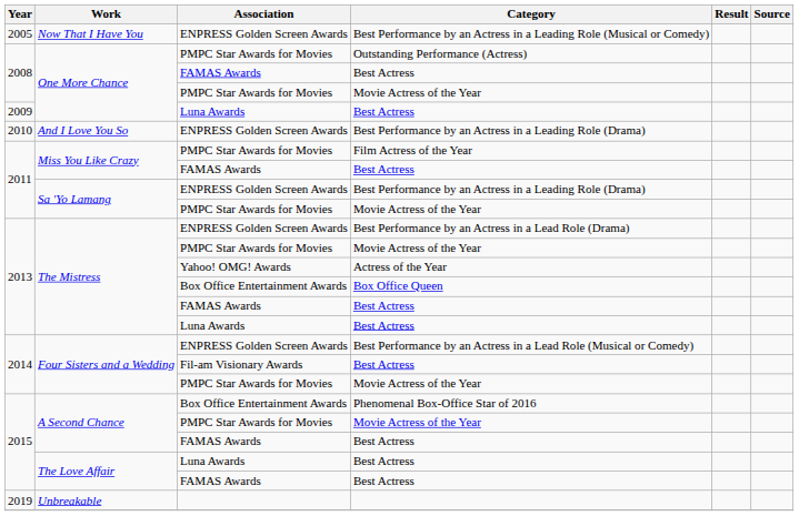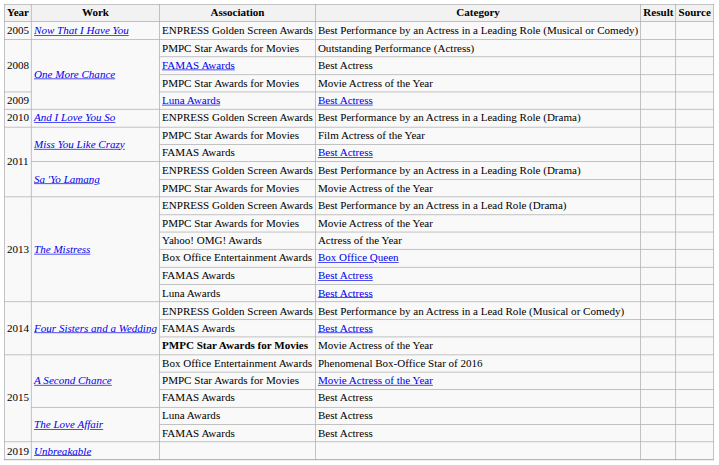Four Sisters and a Wedding / Best Actress | Association: Fil-am Visionary Awards -> FAMAS Awards
Four Sisters and a Wedding / Movie Actress of the Year | Association: normal -> bold
